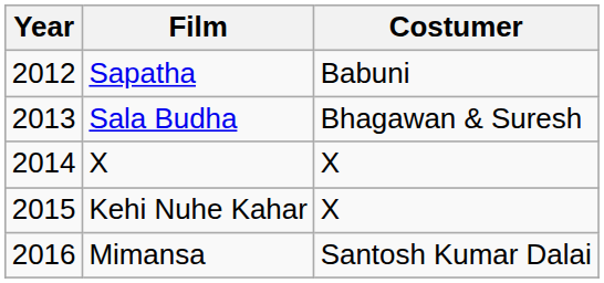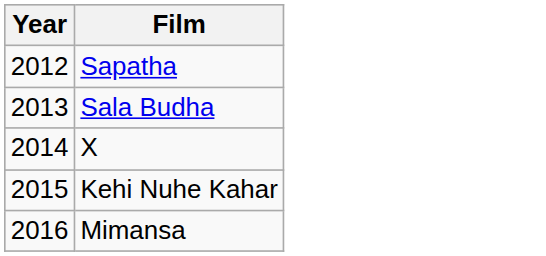- column: Costumer | Babuni | Bhagawan & Suresh | X | X | Santosh Kumar Dalai
